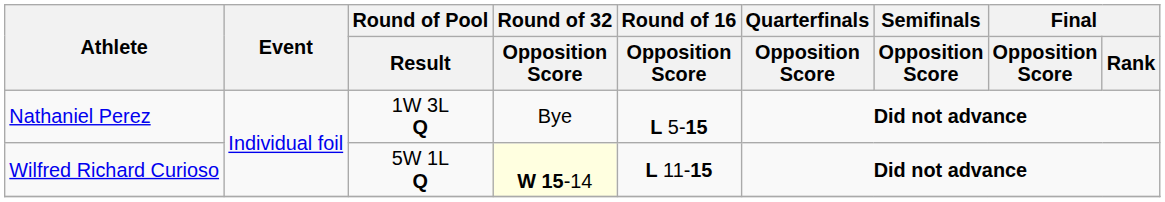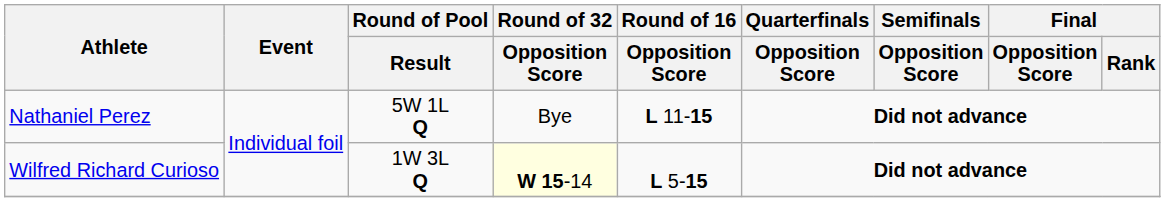Nathaniel Perez | Round of Pool / Result: 1W 3L Q -> 5W 1L Q
Nathaniel Perez | Round of 16 / Opposition Score: L 5-15 -> L 11-15
Wilfred Richard Curioso | Round of Pool / Result: 5W 1L Q -> 1W 3L Q
Wilfred Richard Curioso | Round of 16 / Opposition Score: L 11-15 -> L 5-15
